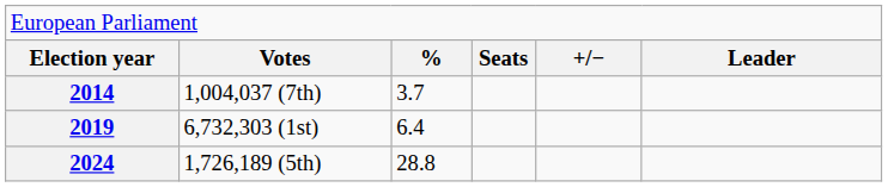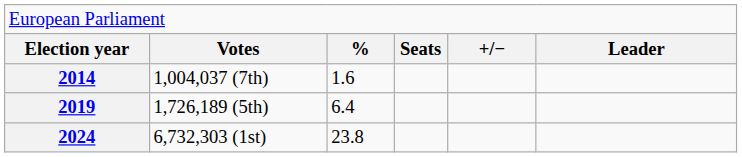2014 | column 3: 3.7 -> 1.6
2019 | column 2: 6,732,303 (1st) -> 1,726,189 (5th)
2024 | column 2: 1,726,189 (5th) -> 6,732,303 (1st)
2024 | column 3: 28.8 -> 23.8
